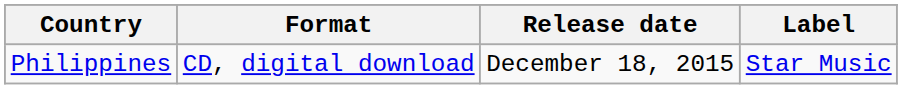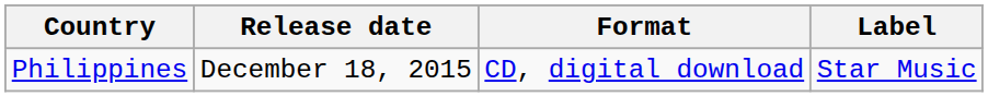columns swapped: Format <-> Release date
